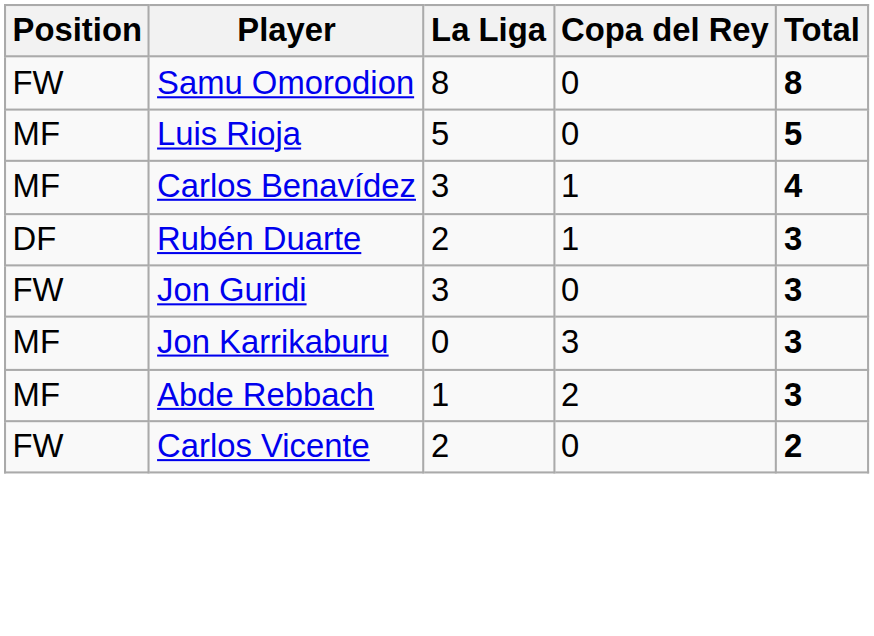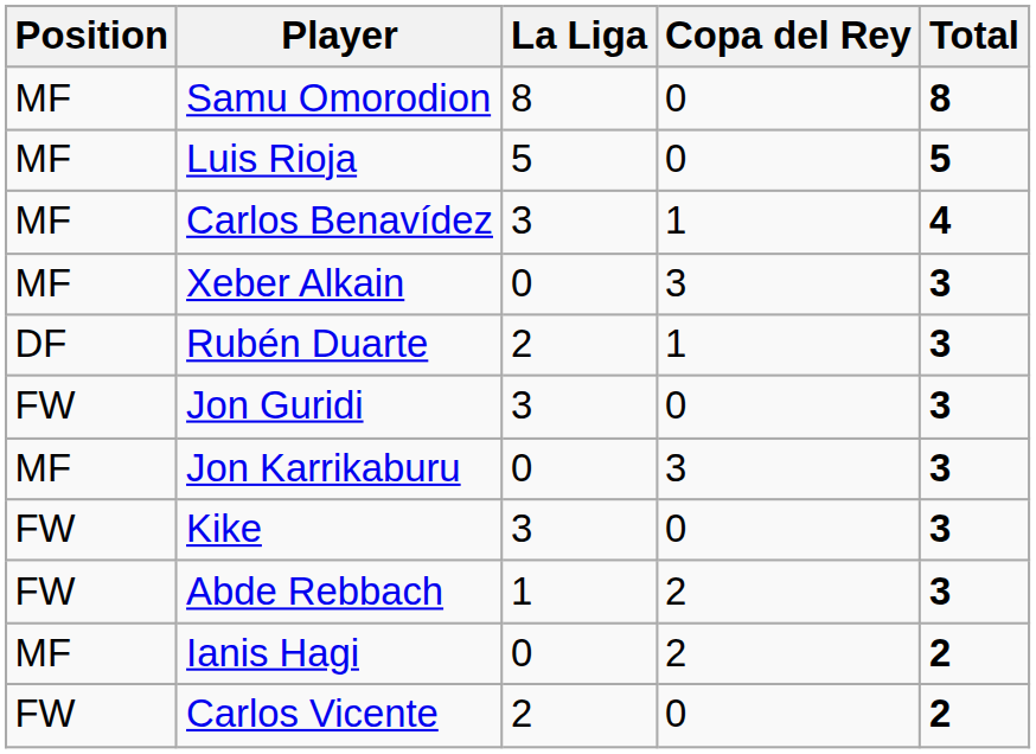Samu Omorodion | Position: FW -> MF
+ row: MF | Xeber Alkain | 0 | 3 | 3
+ row: FW | Kike | 3 | 0 | 3
Abde Rebbach | Position: MF -> FW
+ row: MF | Ianis Hagi | 0 | 2 | 2
